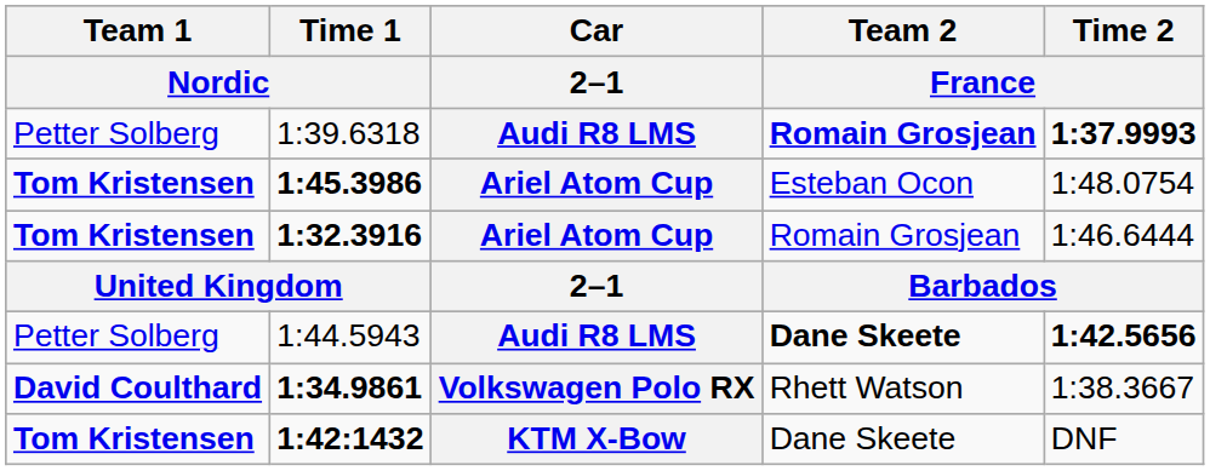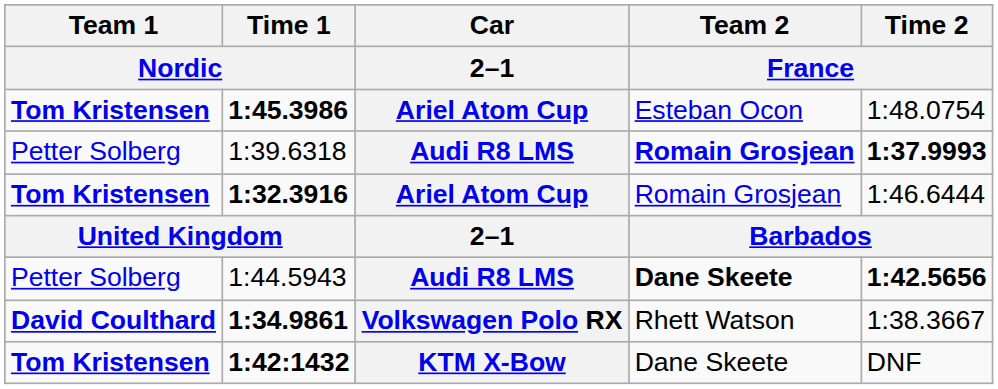rows swapped: 1:45.3986 <-> 1:39.6318
